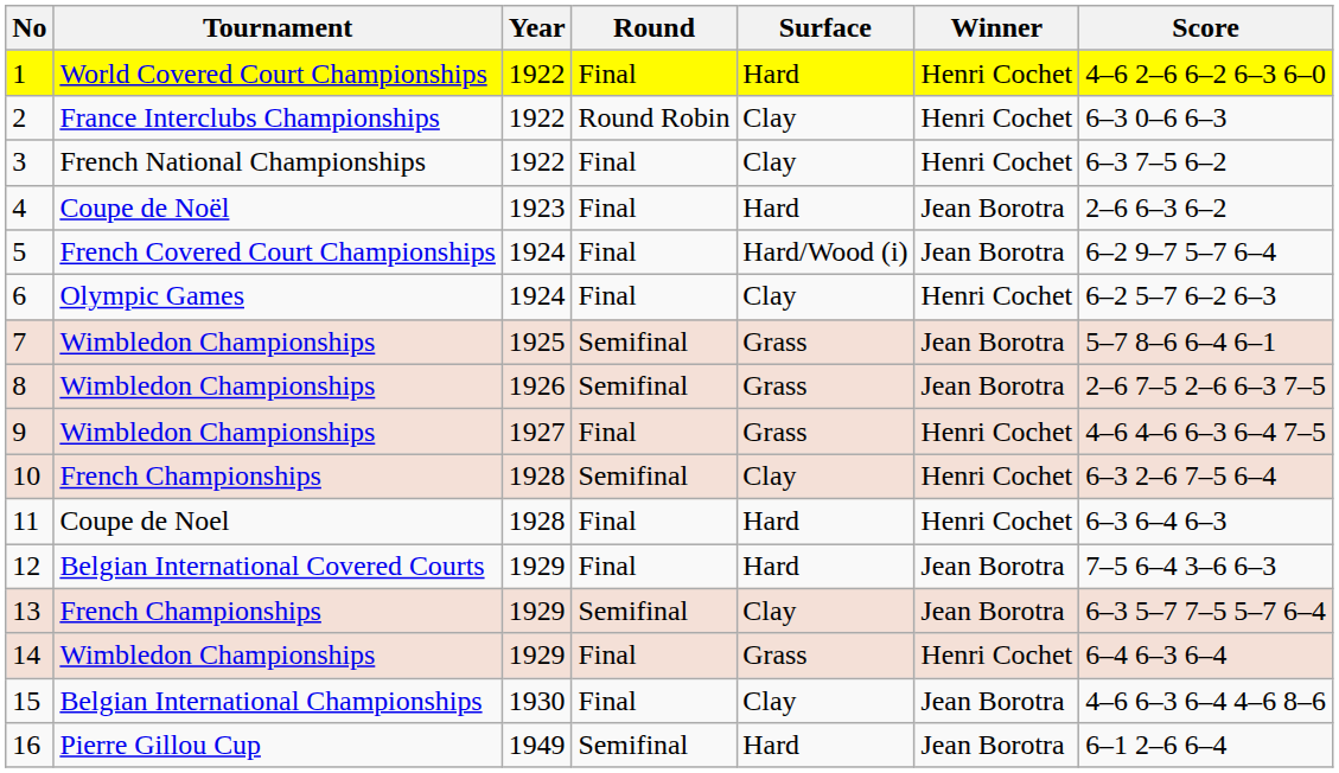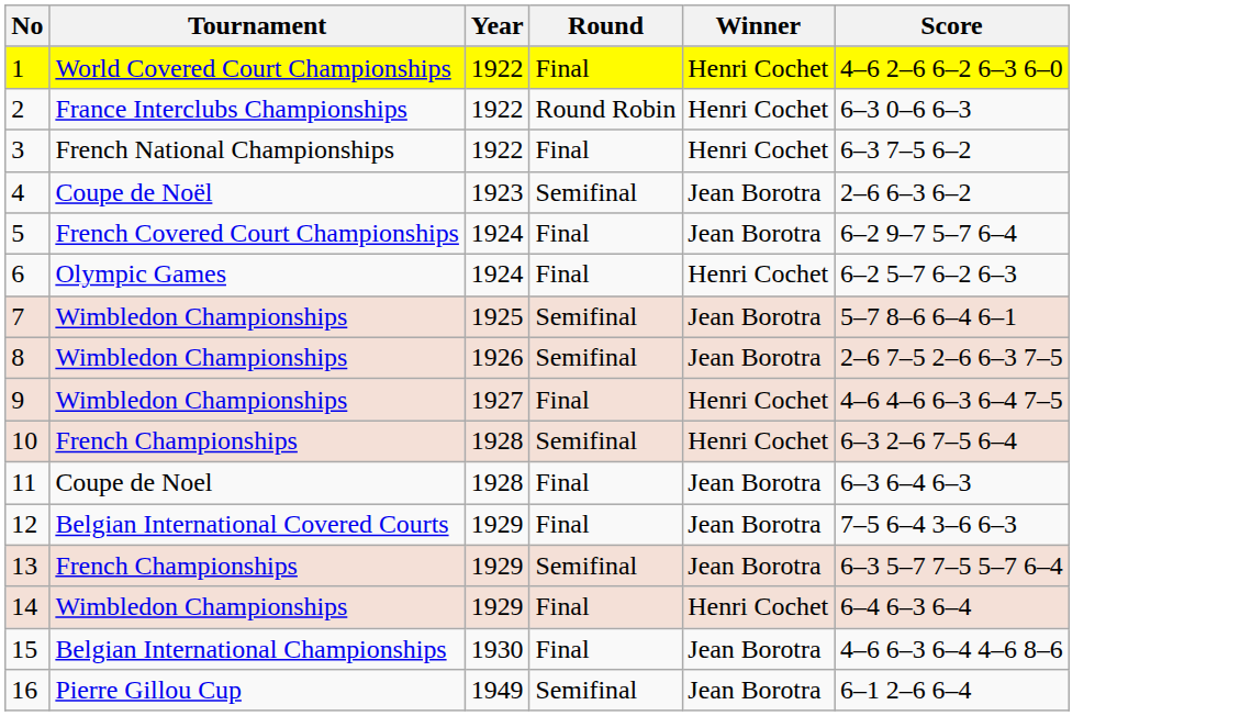- column: Surface | Hard | Clay | Clay | Hard | Hard/Wood (i) | Clay | Grass | Grass | Grass | Clay | Hard | Hard | Clay | Grass | Clay | Hard
4 | Round: Final -> Semifinal
11 | Winner: Henri Cochet -> Jean Borotra
